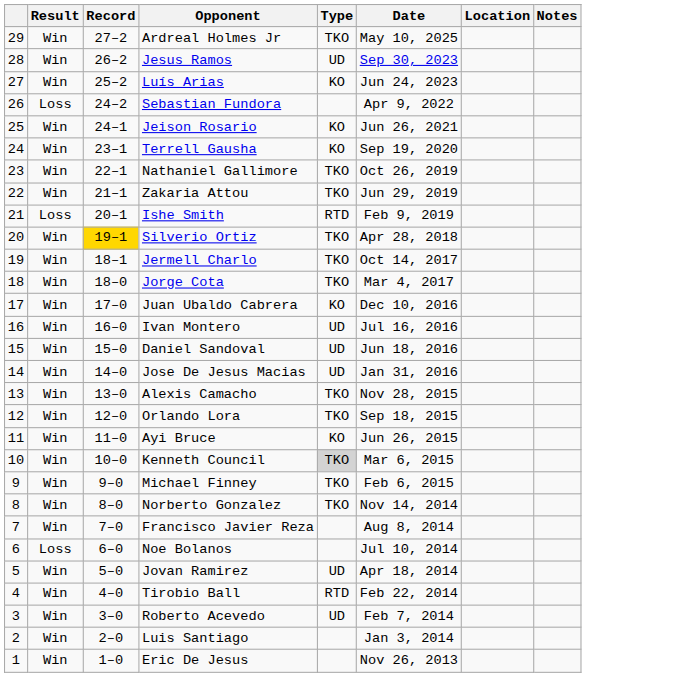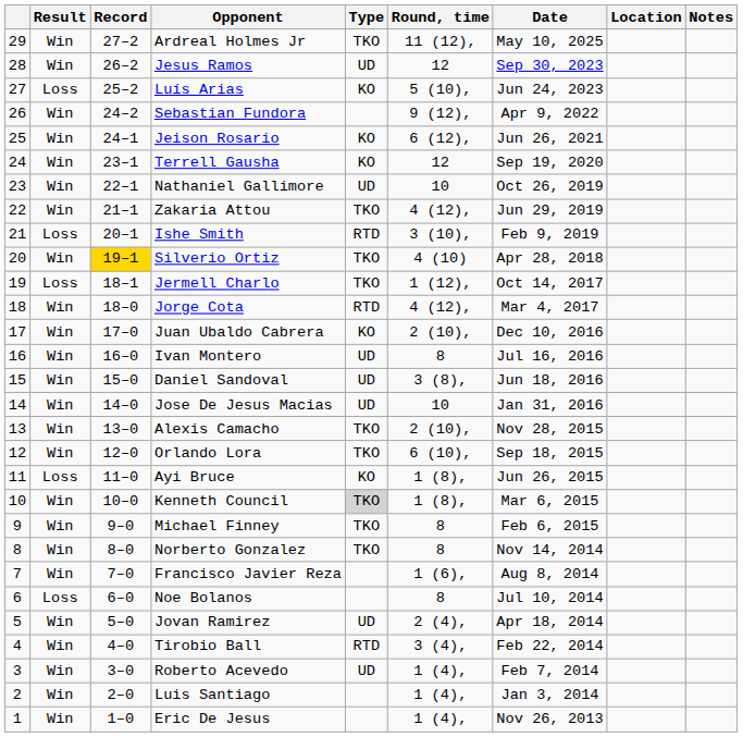+ column: Round, time | 11 (12), | 12 | 5 (10), | 9 (12), | 6 (12), | 12 | 10 | 4 (12), | 3 (10), | 4 (10) | 1 (12), | 4 (12), | 2 (10), | 8 | 3 (8), | 10 | 2 (10), | 6 (10), | 1 (8), | 1 (8), | 8 | 8 | 1 (6), | 8 | 2 (4), | 3 (4), | 1 (4), | 1 (4), | 1 (4),
Luís Arias | Result: Win -> Loss
Sebastian Fundora | Result: Loss -> Win
Nathaniel Gallimore | Type: TKO -> UD
Jermell Charlo | Result: Win -> Loss
Jorge Cota | Type: TKO -> RTD
Ayi Bruce | Result: Win -> Loss
